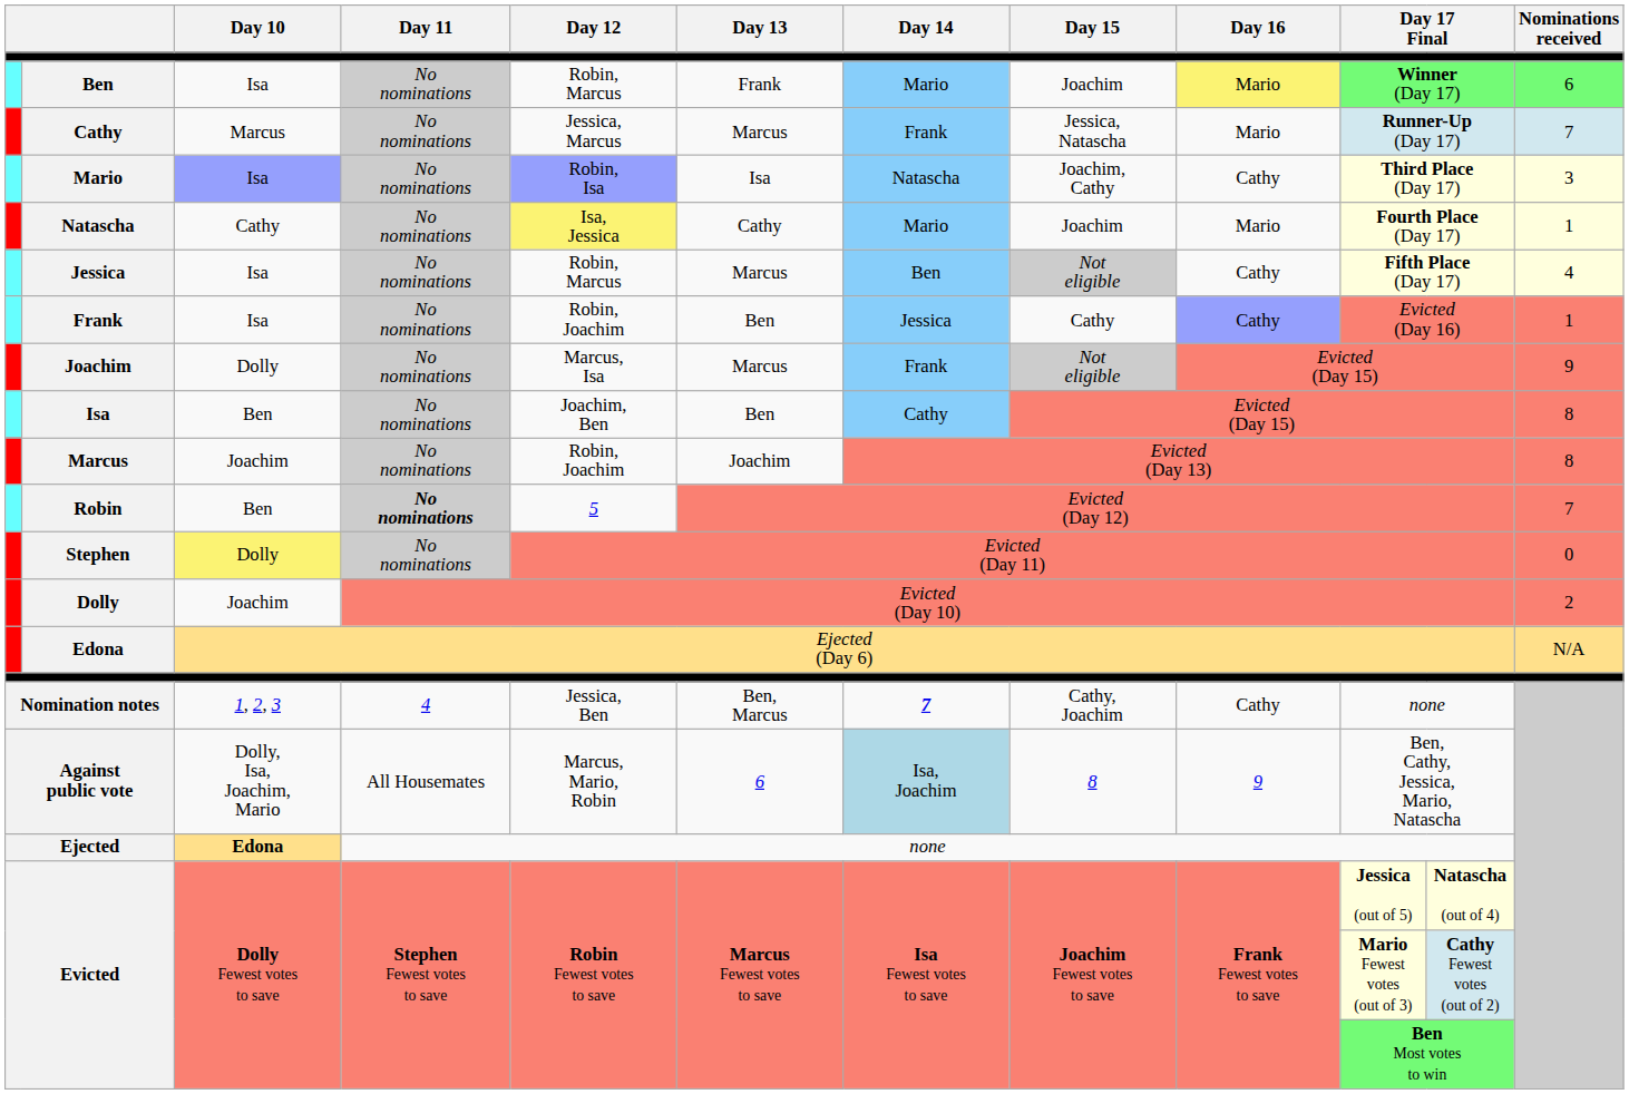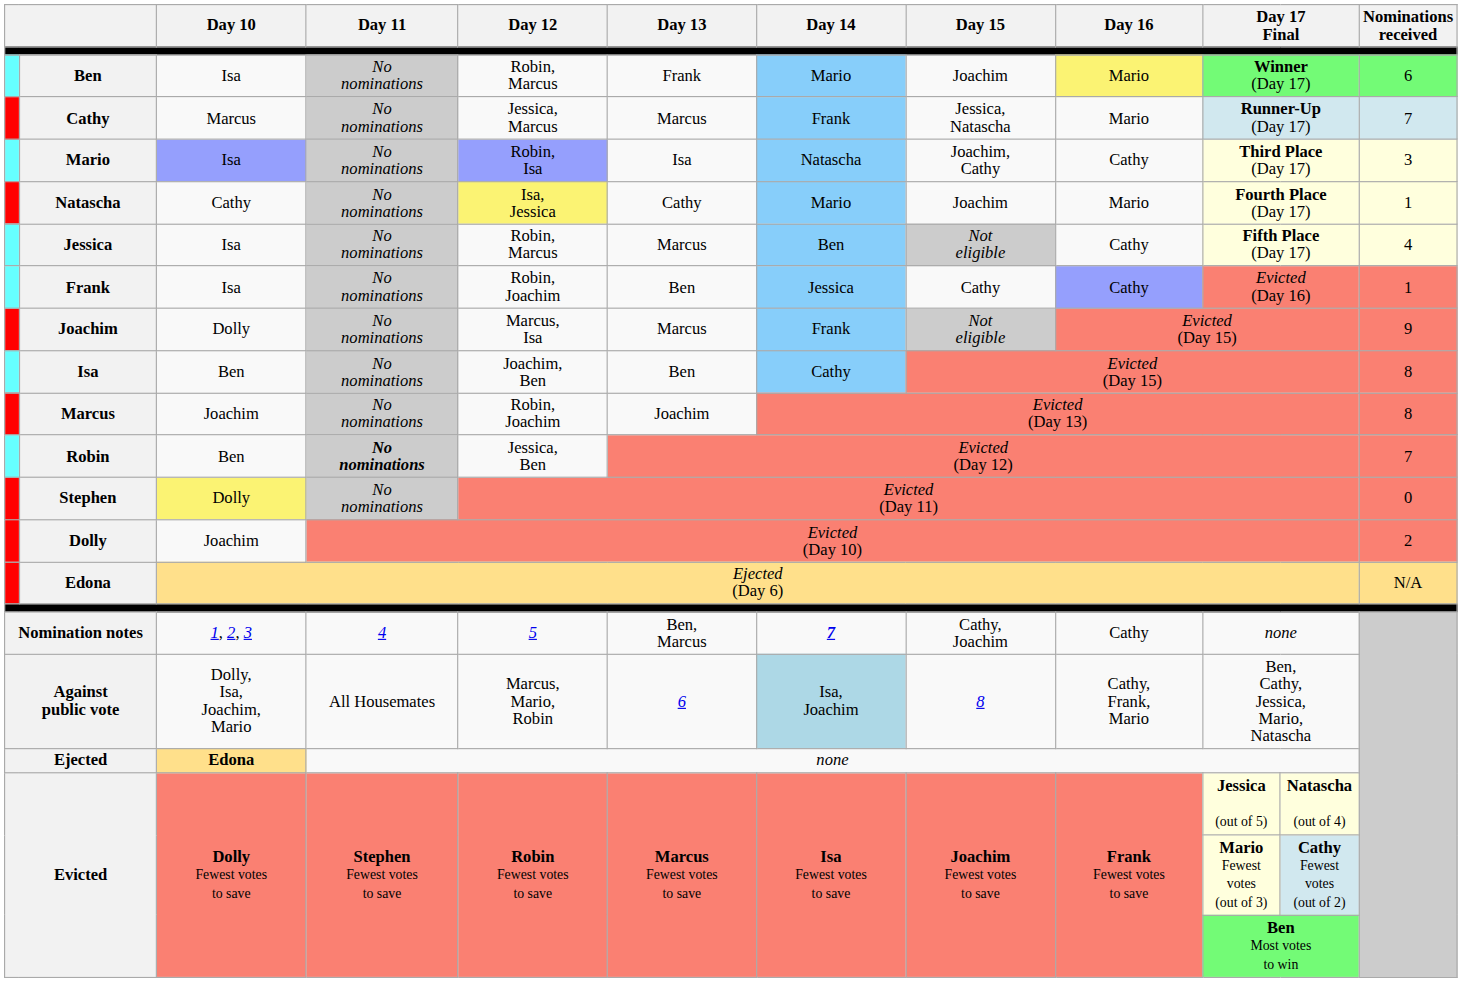Robin | Day 12: 5 -> Jessica, Ben
Nomination notes | Day 12: Jessica, Ben -> 5
Against public vote | Day 16: 9 -> Cathy, Frank, Mario
